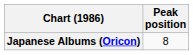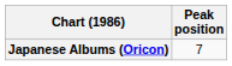Japanese Albums (Oricon) | Peak position: 8 -> 7
